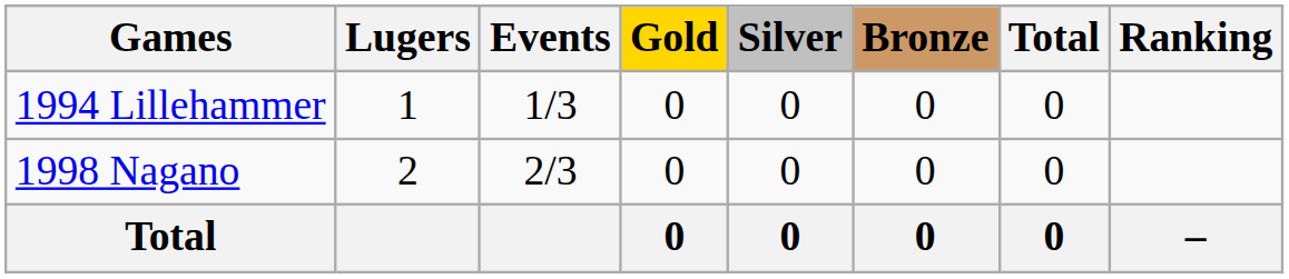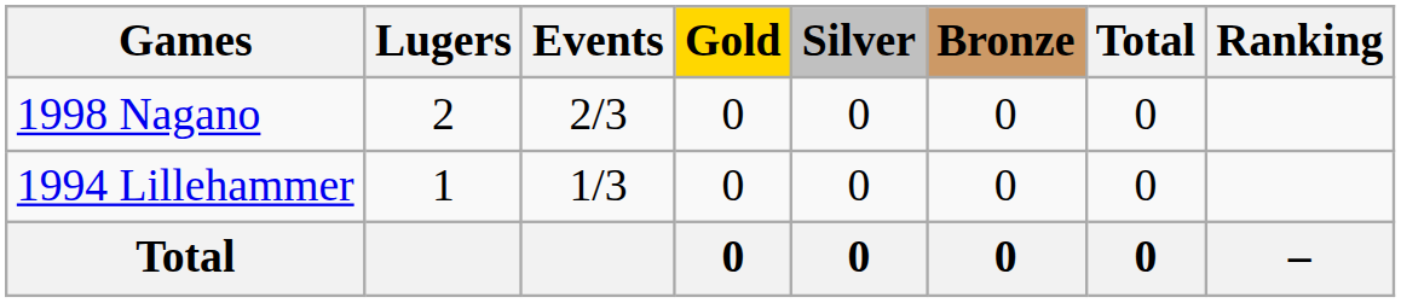rows swapped: 1994 Lillehammer <-> 1998 Nagano
